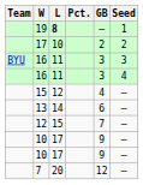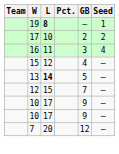- row: BYU | 16 | 11 | 3 | 3
13 | L: normal -> bold
13 | GB: 6 -> 5
